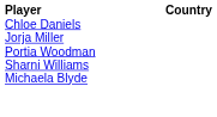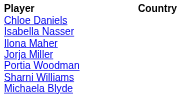+ row: Isabella Nasser
+ row: Ilona Maher
